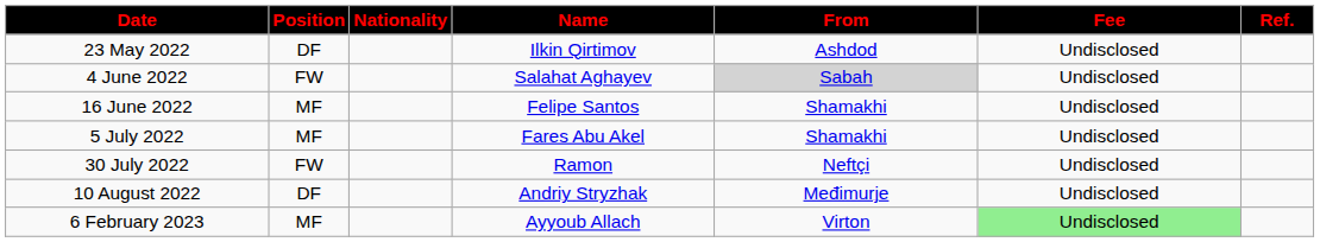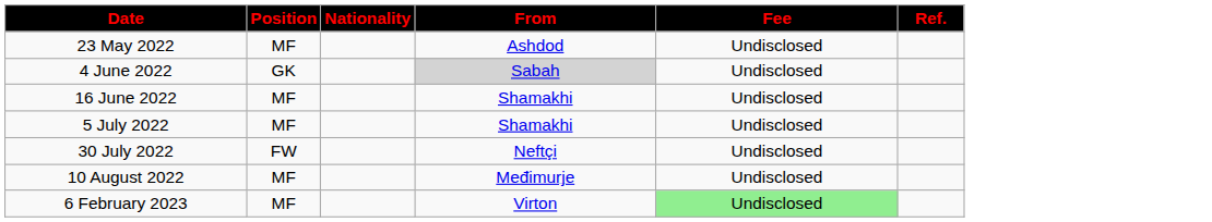- column: Name | Ilkin Qirtimov | Salahat Aghayev | Felipe Santos | Fares Abu Akel | Ramon | Andriy Stryzhak | Ayyoub Allach
23 May 2022 | Position: DF -> MF
4 June 2022 | Position: FW -> GK
10 August 2022 | Position: DF -> MF
